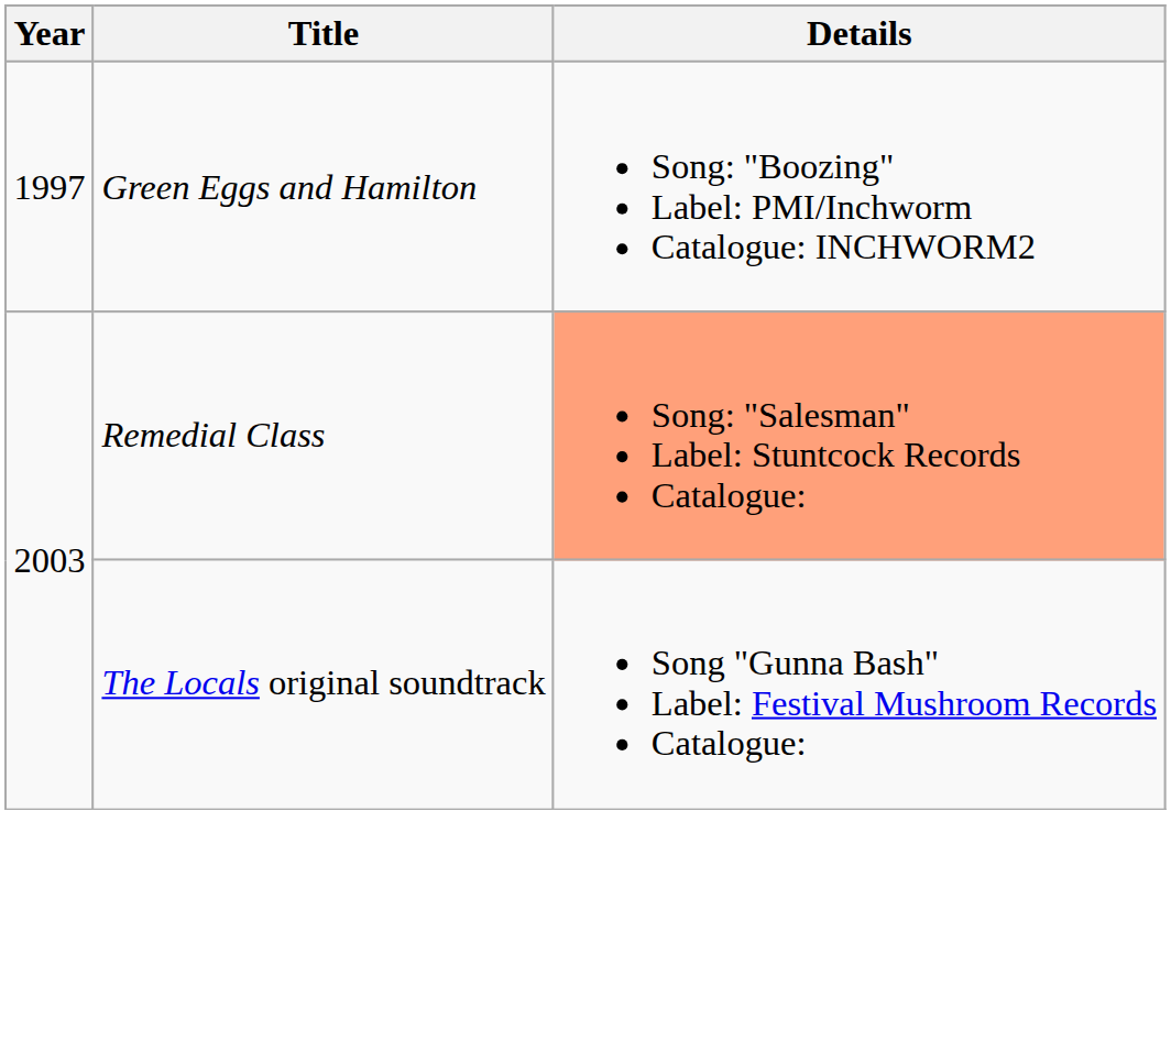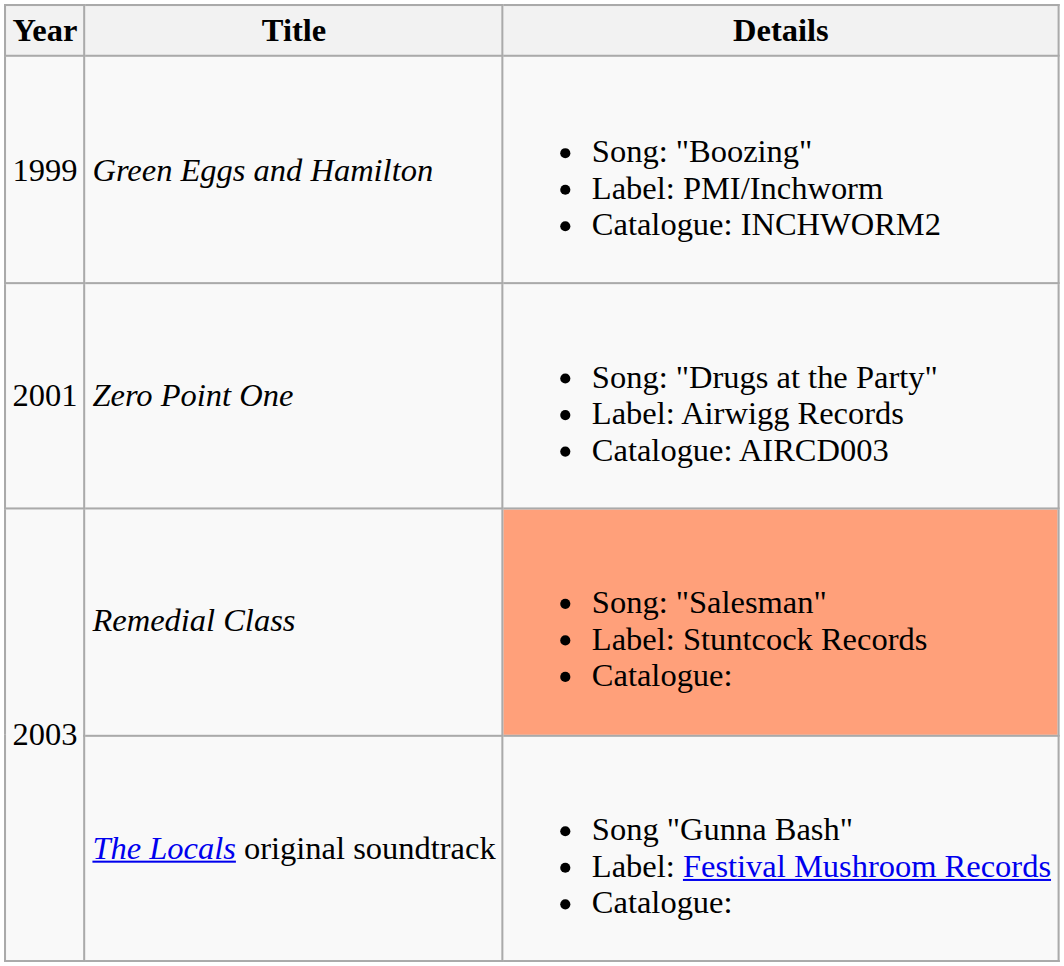Green Eggs and Hamilton | Year: 1997 -> 1999
+ row: 2001 | Zero Point One | Song: "Drugs at the Party" Label: Airwigg Records Catalogue: AIRCD003
